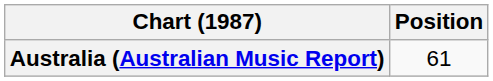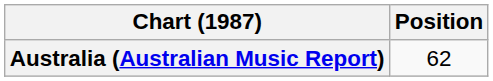Australia (Australian Music Report) | Position: 61 -> 62
